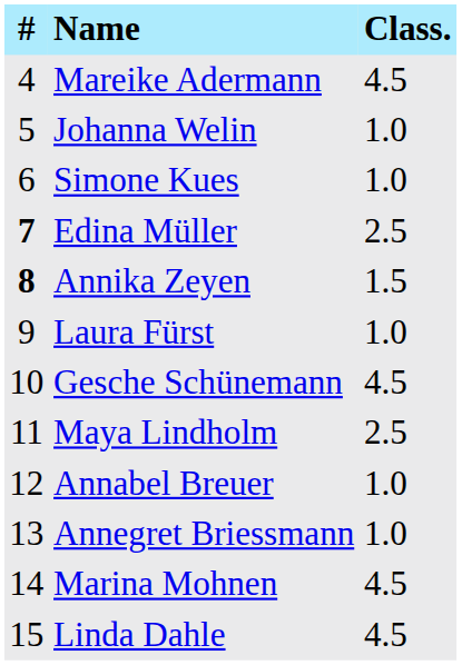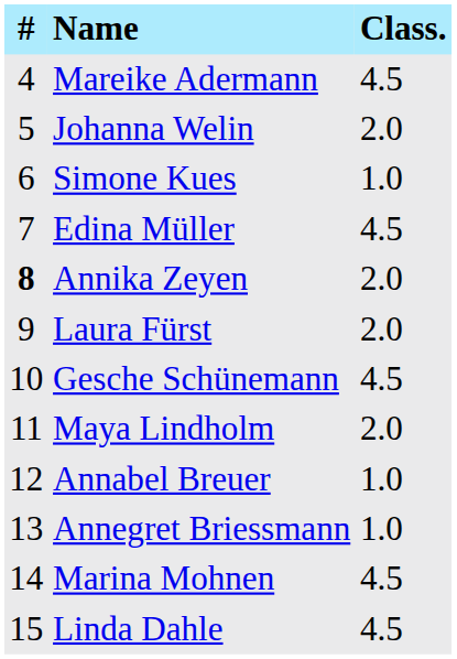Johanna Welin | Class.: 1.0 -> 2.0
Edina Müller | #: bold -> normal
Edina Müller | Class.: 2.5 -> 4.5
Annika Zeyen | Class.: 1.5 -> 2.0
Laura Fürst | Class.: 1.0 -> 2.0
Maya Lindholm | Class.: 2.5 -> 2.0
